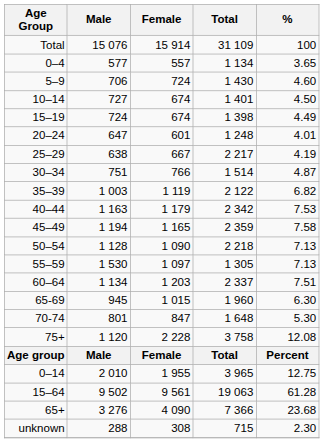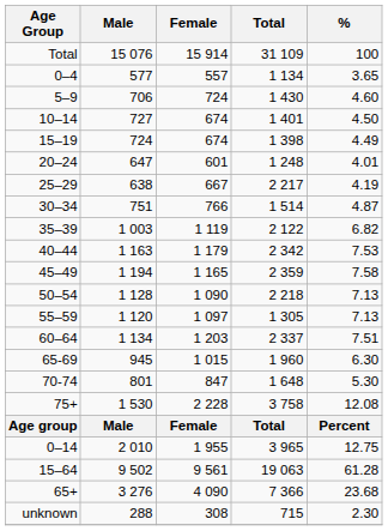55–59 | Male: 1 530 -> 1 120
75+ | Male: 1 120 -> 1 530
